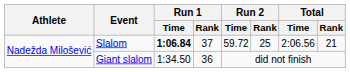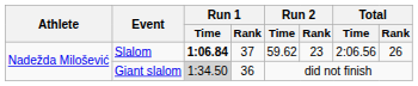Slalom | Run 2 / Time: 59.72 -> 59.62
Slalom | Run 2 / Rank: 25 -> 23
Slalom | Total / Rank: 21 -> 26
Giant slalom | Run 1 / Time: no background -> lightgrey background
